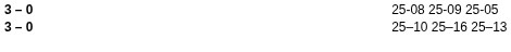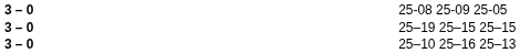+ row: 3 – 0 | 25–19 25–15 25–15
